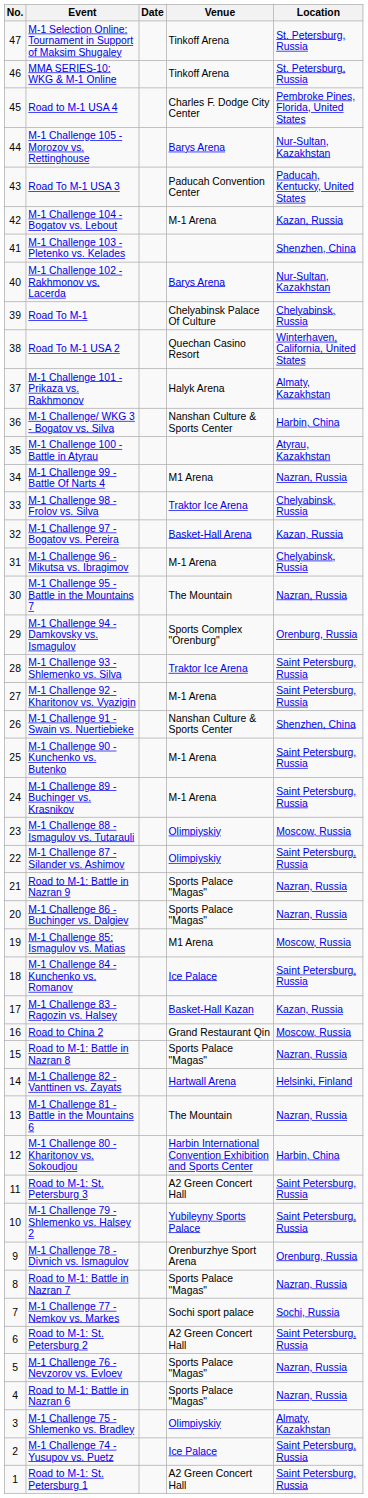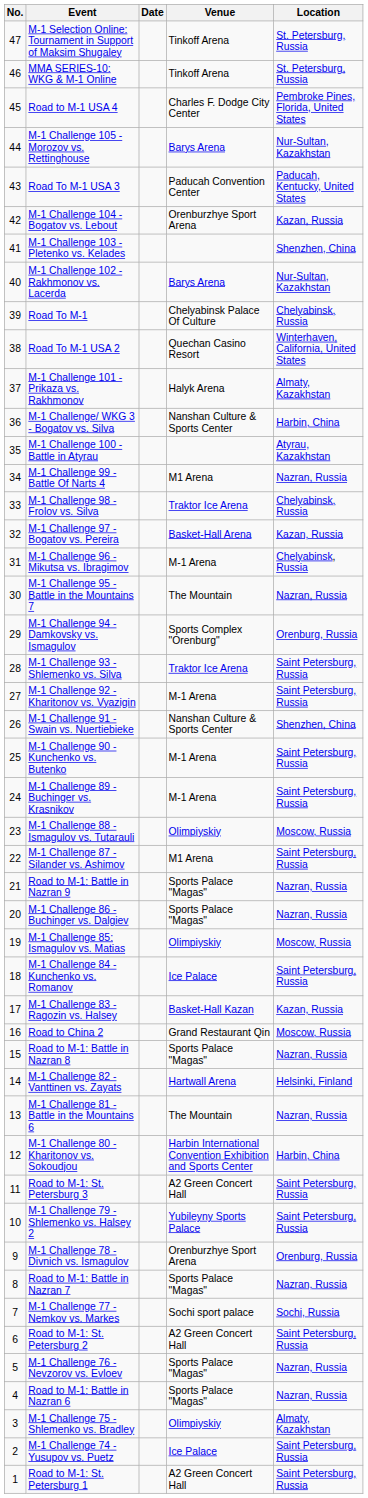M-1 Challenge 104 - Bogatov vs. Lebout | Venue: M-1 Arena -> Orenburzhye Sport Arena
M-1 Challenge 87 - Silander vs. Ashimov | Venue: Olimpiyskiy -> M1 Arena
M-1 Challenge 85: Ismagulov vs. Matias | Venue: M1 Arena -> Olimpiyskiy
